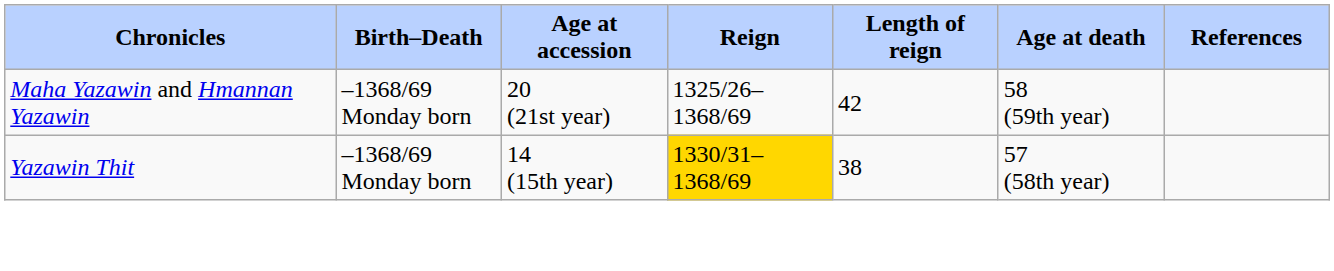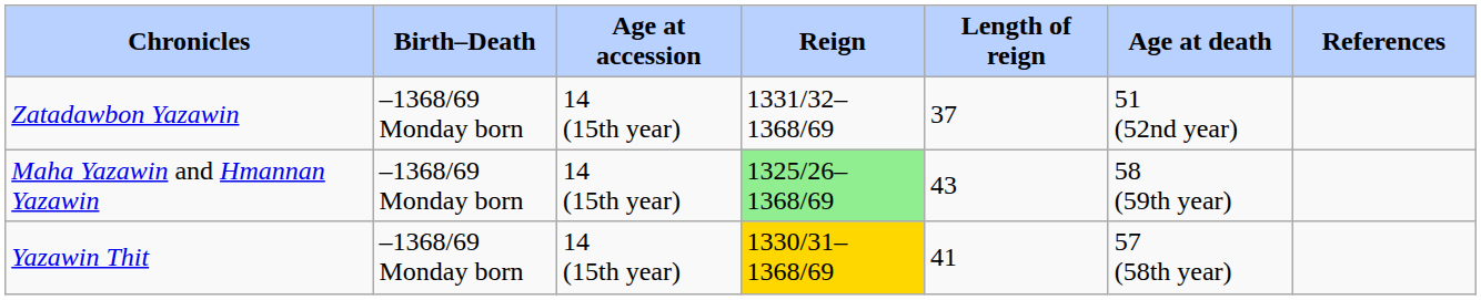+ row: Zatadawbon Yazawin | –1368/69 Monday born | 14 (15th year) | 1331/32–1368/69 | 37 | 51 (52nd year)
Maha Yazawin and Hmannan Yazawin | Age at accession: 20 (21st year) -> 14 (15th year)
Maha Yazawin and Hmannan Yazawin | Reign: no background -> lightgreen background
Maha Yazawin and Hmannan Yazawin | Length of reign: 42 -> 43
Yazawin Thit | Length of reign: 38 -> 41
